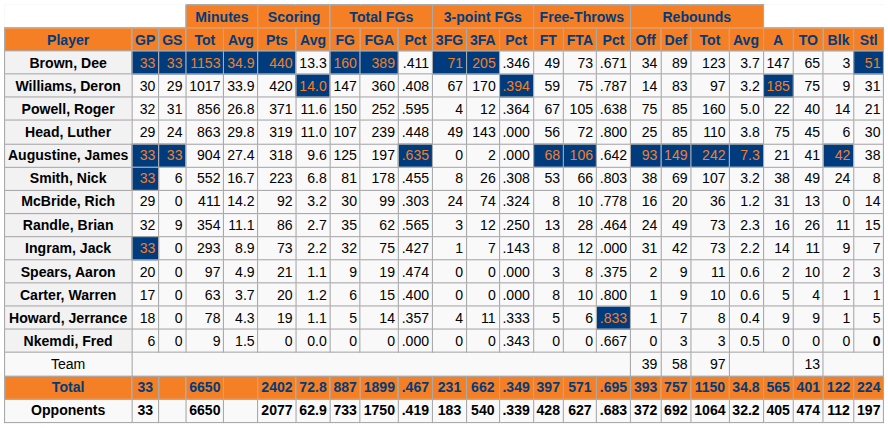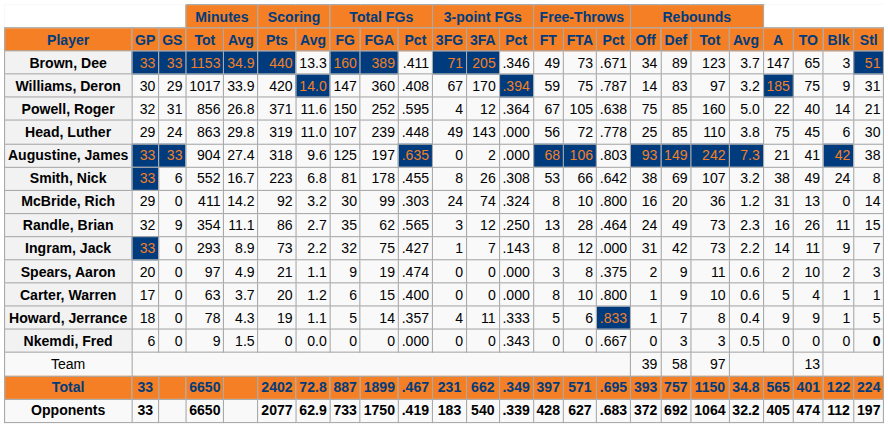Head, Luther | Free-Throws / Pct: .800 -> .778
Augustine, James | Free-Throws / Pct: .642 -> .803
Smith, Nick | Free-Throws / Pct: .803 -> .642
McBride, Rich | Free-Throws / Pct: .778 -> .800
